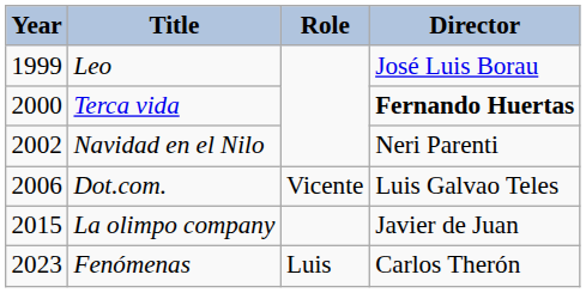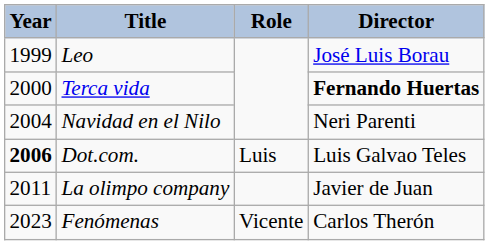Navidad en el Nilo | Year: 2002 -> 2004
Dot.com. | Year: normal -> bold
Dot.com. | Role: Vicente -> Luis
La olimpo company | Year: 2015 -> 2011
Fenómenas | Role: Luis -> Vicente
